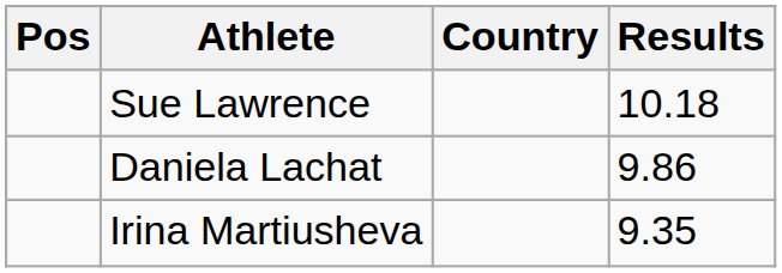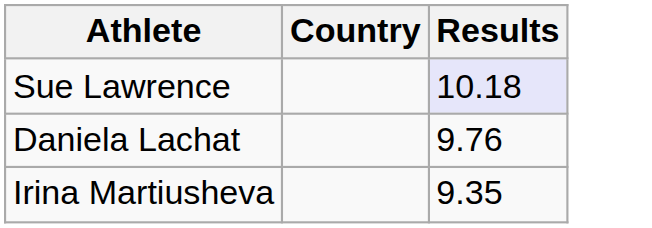- column: Pos
Sue Lawrence | Results: no background -> lavender background
Daniela Lachat | Results: 9.86 -> 9.76
